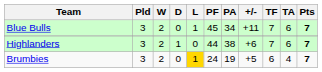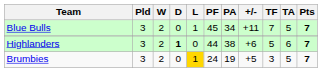Blue Bulls | TA: 6 -> 5
Highlanders | D: normal -> bold
Highlanders | TF: 7 -> 5
Brumbies | TF: 6 -> 3
Brumbies | TA: 4 -> 5
